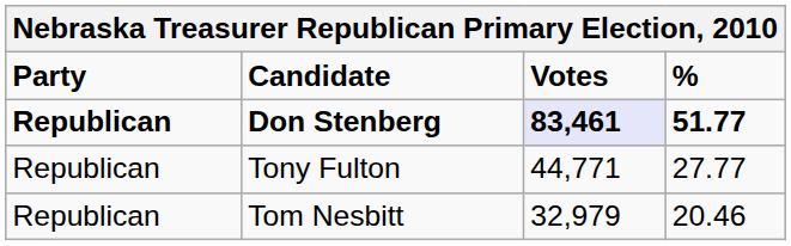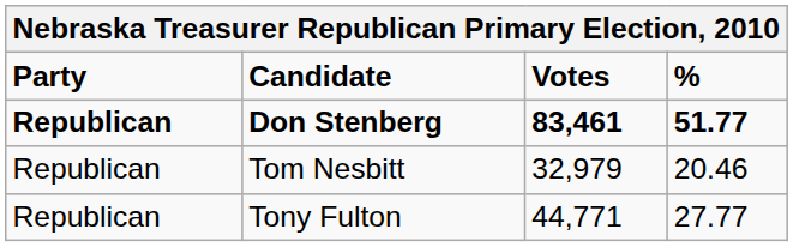Don Stenberg | Votes: lavender background -> no background
rows swapped: Tony Fulton <-> Tom Nesbitt
